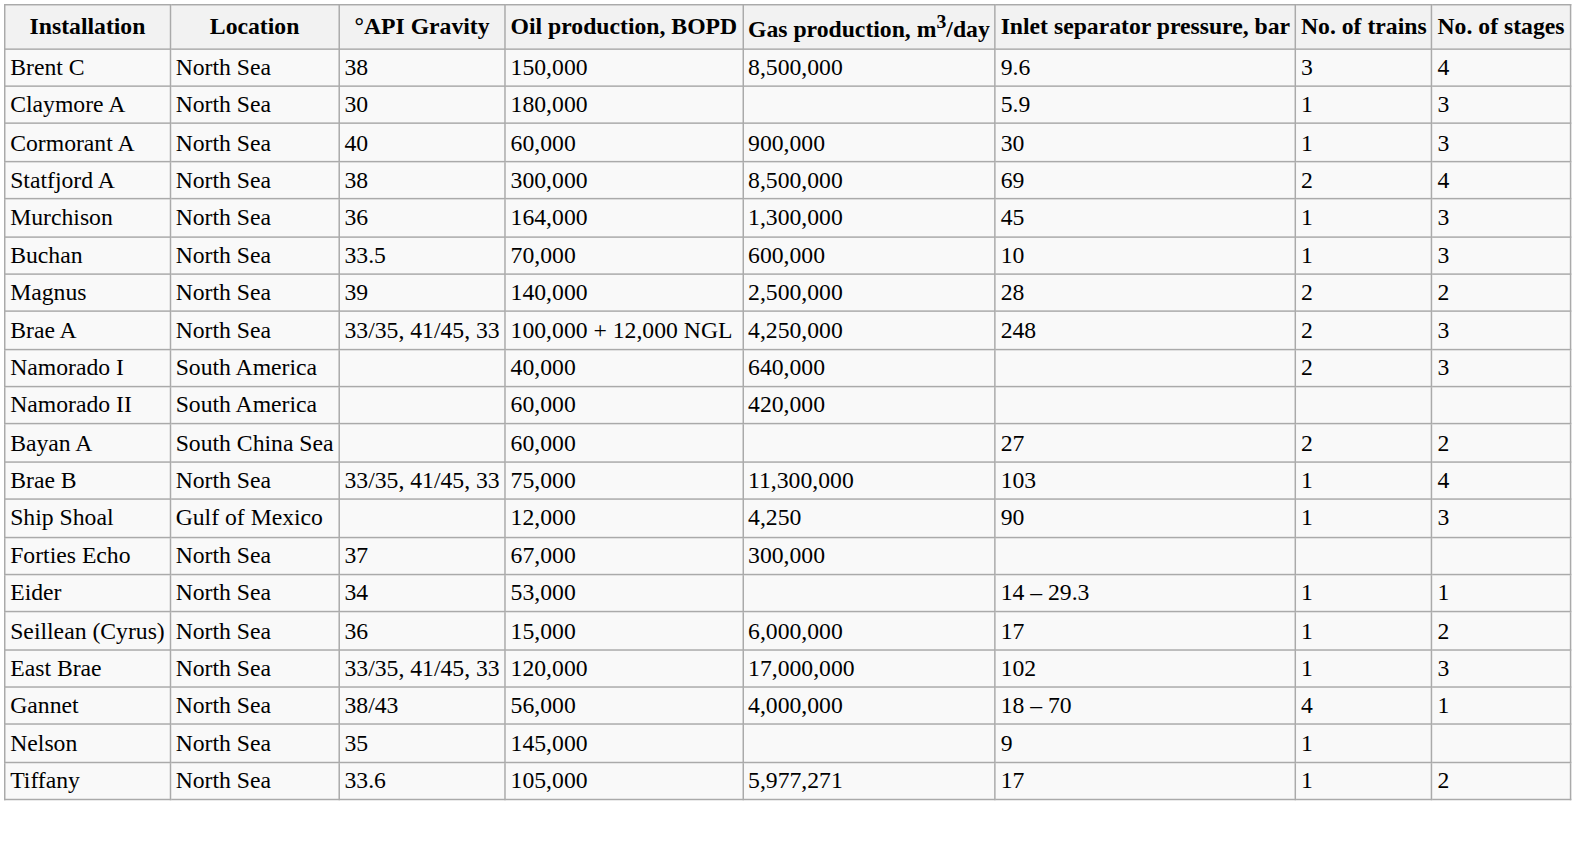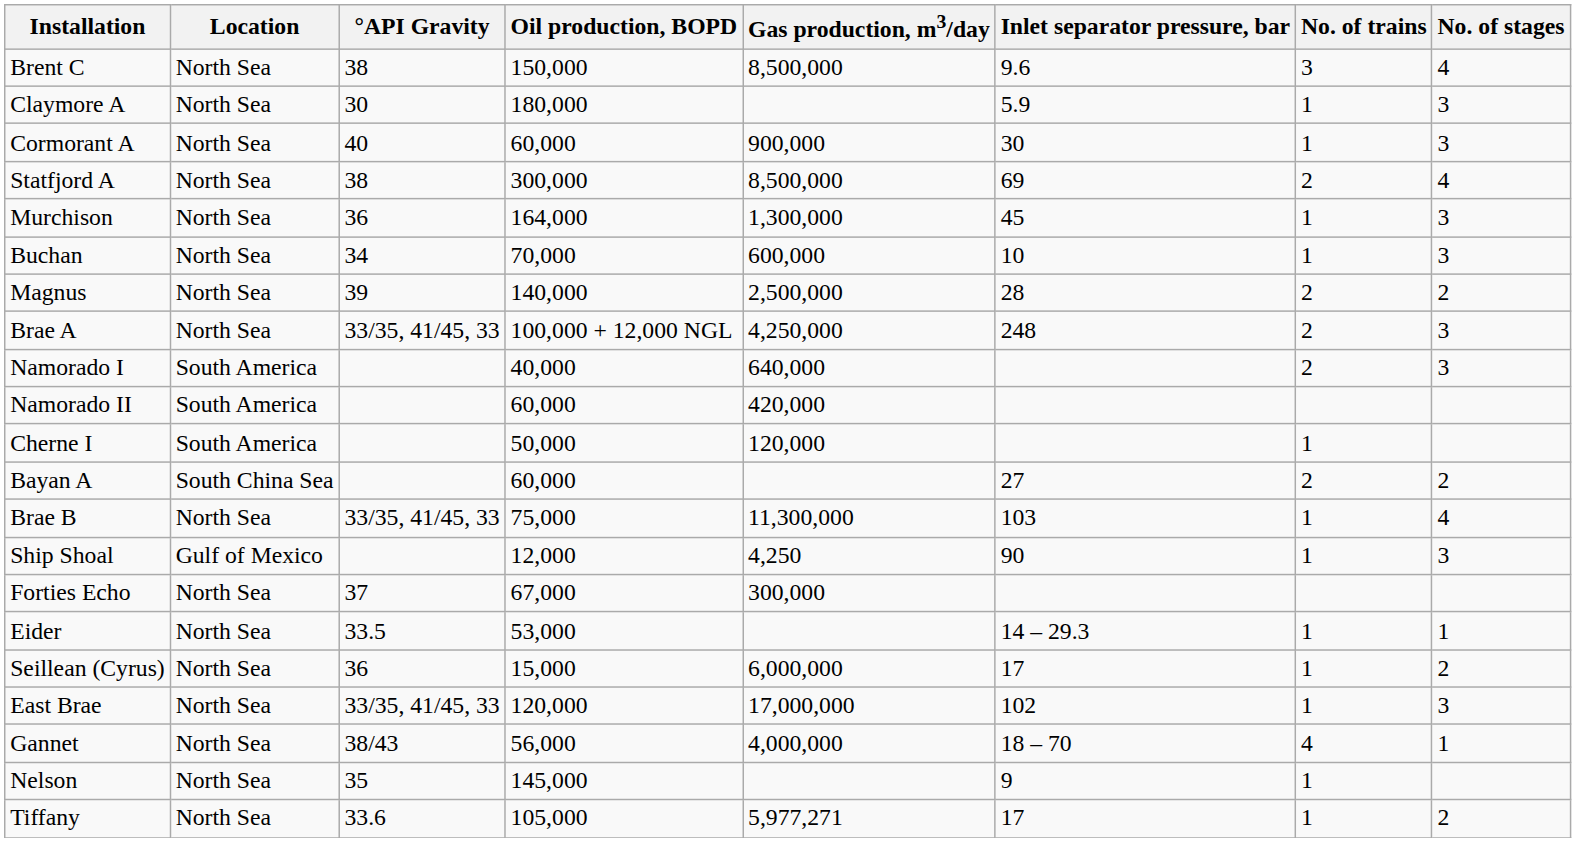Buchan | °API Gravity: 33.5 -> 34
+ row: Cherne I | South America | 50,000 | 120,000 | 1
Eider | °API Gravity: 34 -> 33.5
